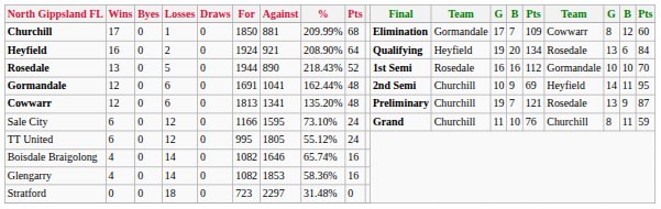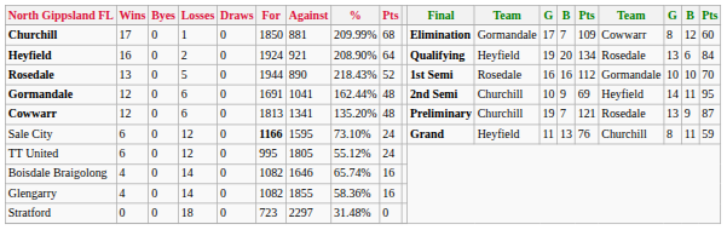Sale City | For: normal -> bold
Sale City | column 12: Churchill -> Heyfield
Sale City | column 14: 10 -> 13
Glengarry | Against: 1853 -> 1855
